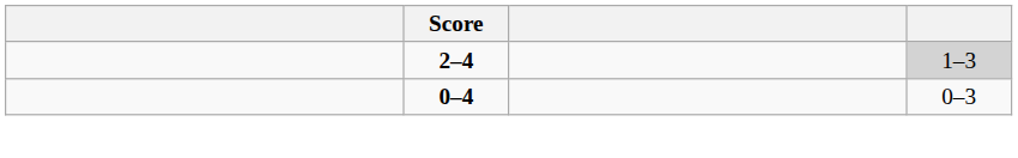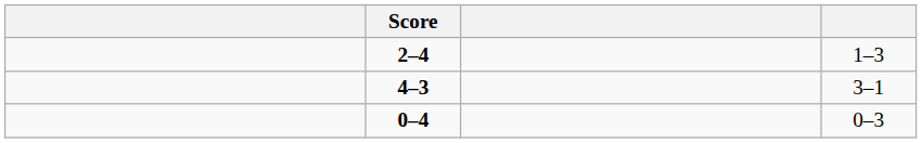2–4 | column 4: lightgrey background -> no background
+ row: 4–3 | 3–1
